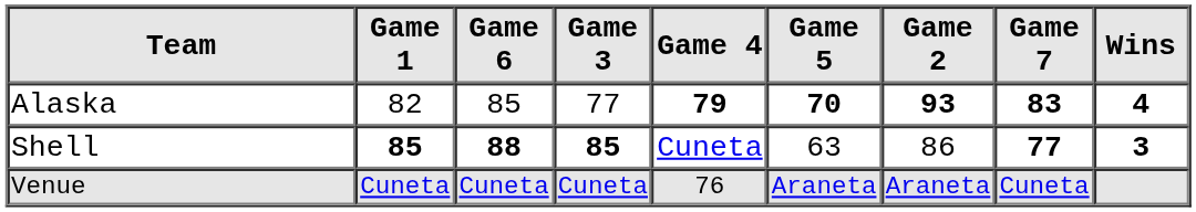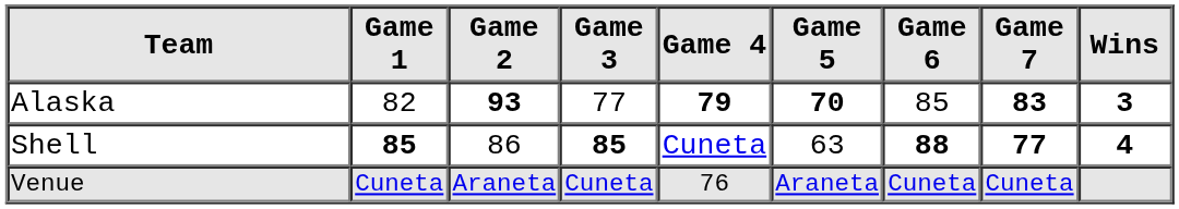columns swapped: Game 2 <-> Game 6
Alaska | Wins: 4 -> 3
Shell | Wins: 3 -> 4
